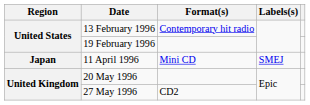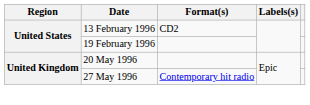13 February 1996 | Format(s): Contemporary hit radio -> CD2
- row: Japan | 11 April 1996 | Mini CD | SMEJ
27 May 1996 | Format(s): CD2 -> Contemporary hit radio
